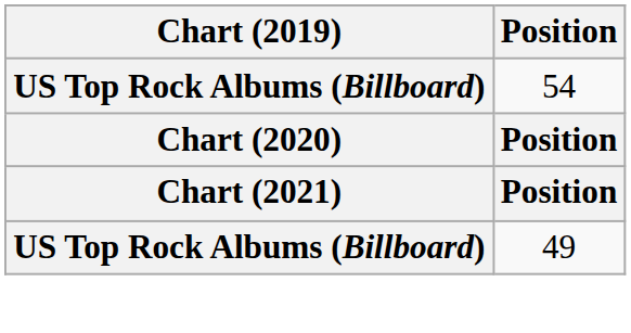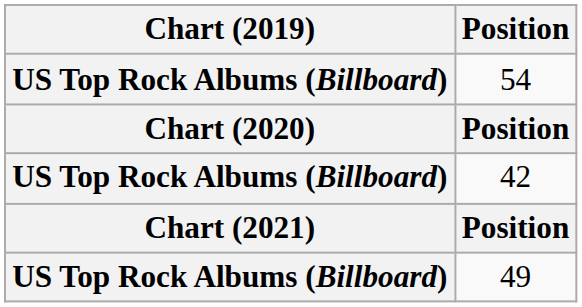+ row: US Top Rock Albums (Billboard) | 42
